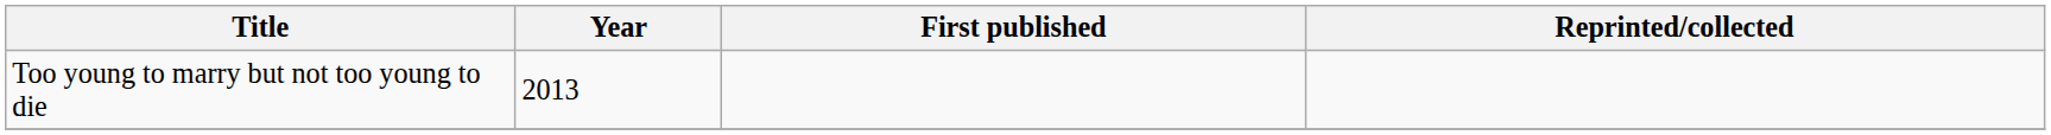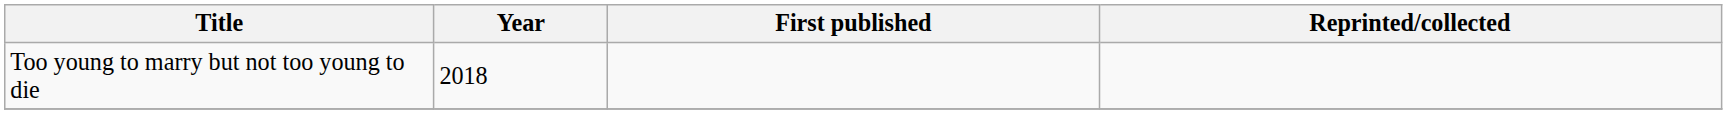Too young to marry but not too young to die | Year: 2013 -> 2018
